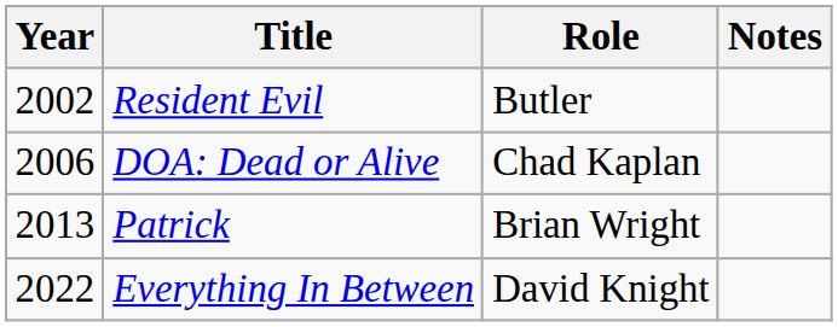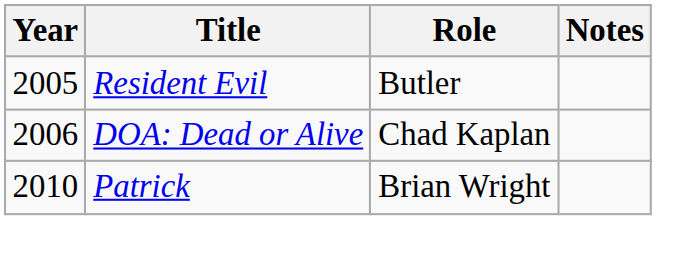Resident Evil | Year: 2002 -> 2005
Patrick | Year: 2013 -> 2010
- row: 2022 | Everything In Between | David Knight
